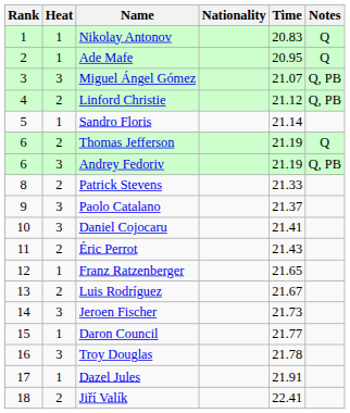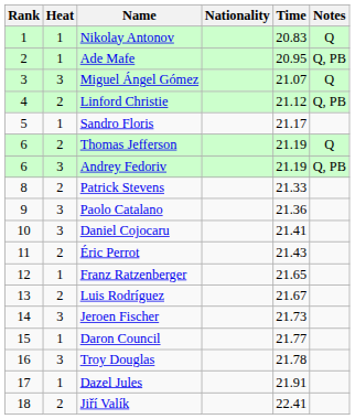Ade Mafe | Notes: Q -> Q, PB
Miguel Ángel Gómez | Notes: Q, PB -> Q
Sandro Floris | Time: 21.14 -> 21.17
Paolo Catalano | Time: 21.37 -> 21.36
